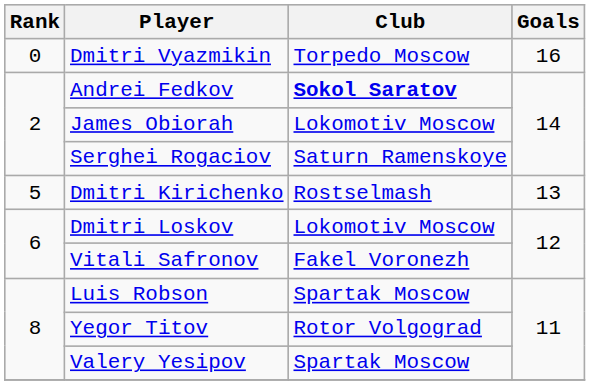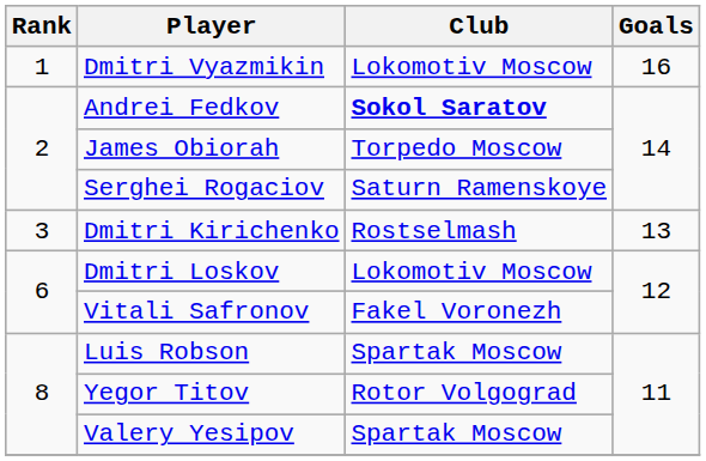Dmitri Vyazmikin | Rank: 0 -> 1
Dmitri Vyazmikin | Club: Torpedo Moscow -> Lokomotiv Moscow
James Obiorah | Club: Lokomotiv Moscow -> Torpedo Moscow
Dmitri Kirichenko | Rank: 5 -> 3
